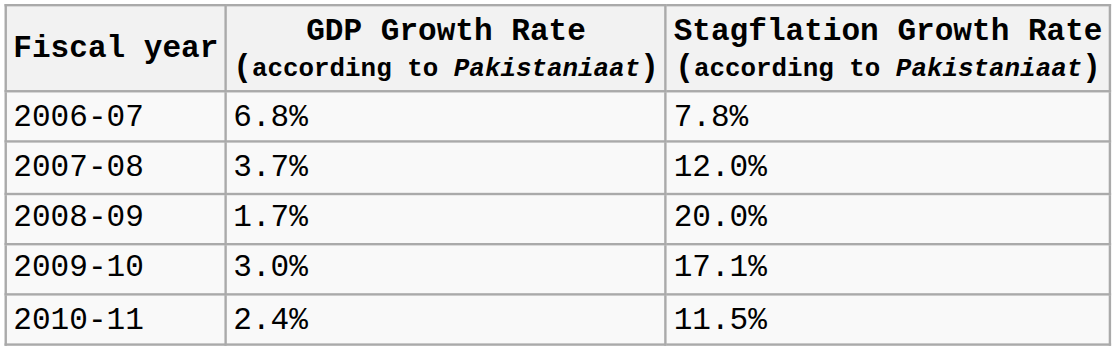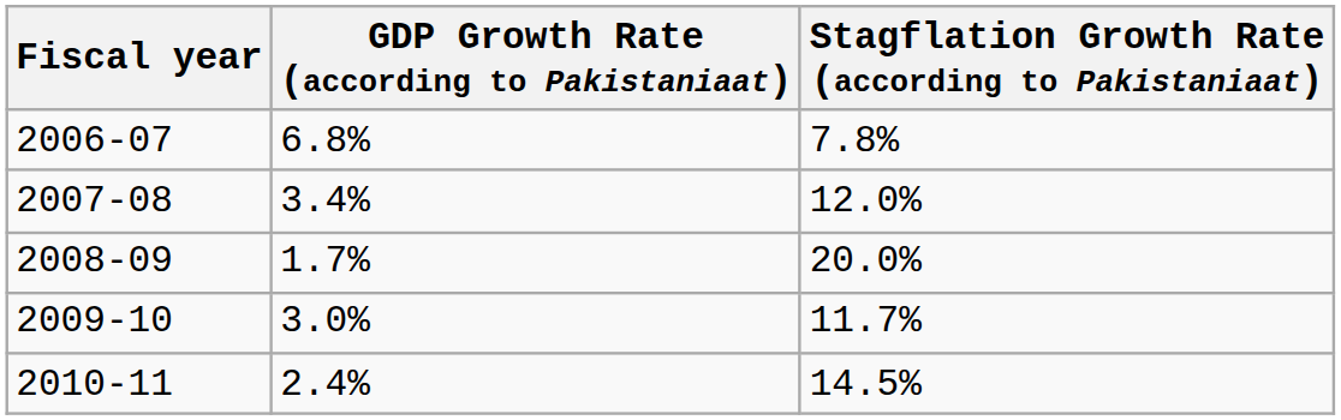2007-08 | GDP Growth Rate (according to Pakistaniaat): 3.7% -> 3.4%
2009-10 | Stagflation Growth Rate (according to Pakistaniaat): 17.1% -> 11.7%
2010-11 | Stagflation Growth Rate (according to Pakistaniaat): 11.5% -> 14.5%
